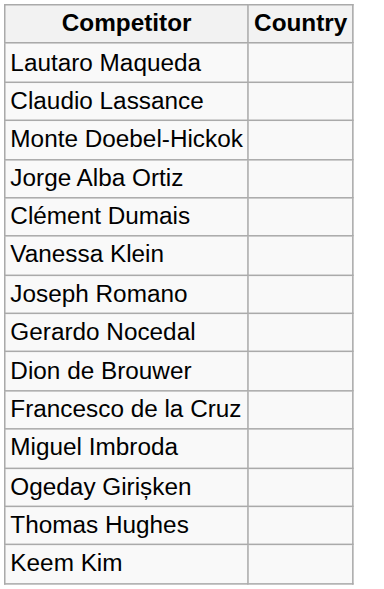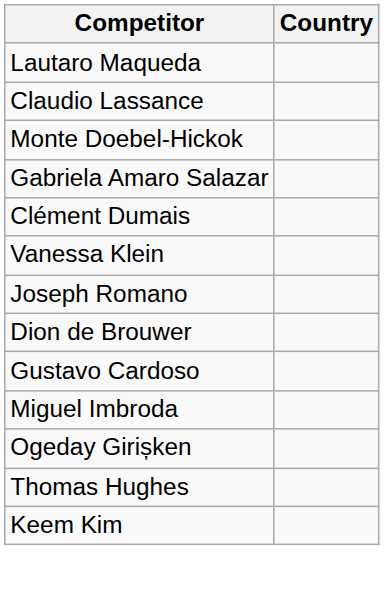+ row: Gabriela Amaro Salazar
- row: Jorge Alba Ortiz
- row: Gerardo Nocedal
- row: Francesco de la Cruz
+ row: Gustavo Cardoso
